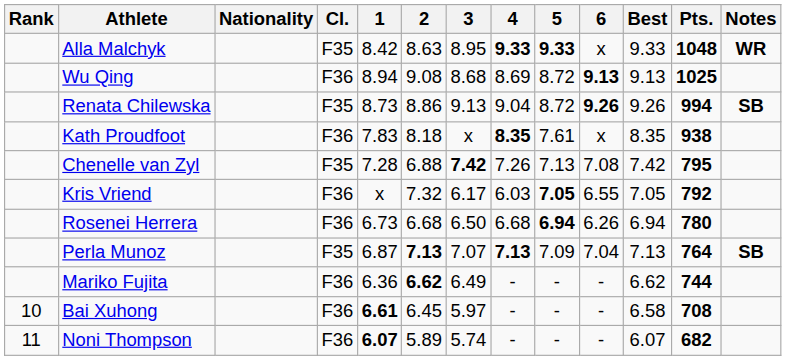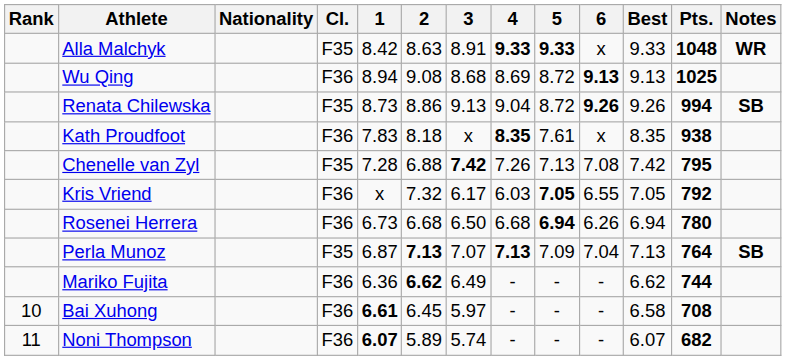Alla Malchyk | 3: 8.95 -> 8.91
